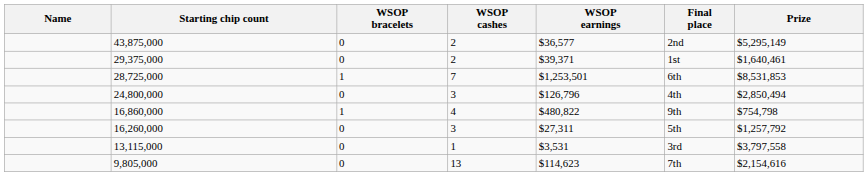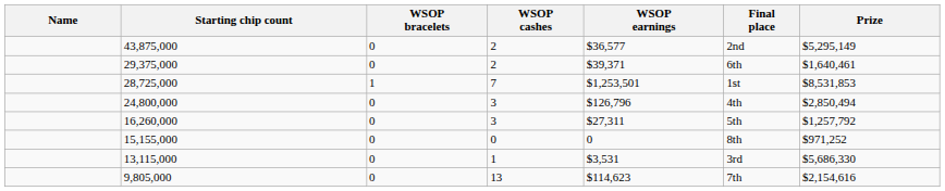29,375,000 | Final place: 1st -> 6th
28,725,000 | Final place: 6th -> 1st
- row: 16,860,000 | 1 | 4 | $480,822 | 9th | $754,798
+ row: 15,155,000 | 0 | 0 | 0 | 8th | $971,252
13,115,000 | Prize: $3,797,558 -> $5,686,330
